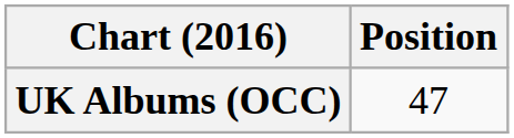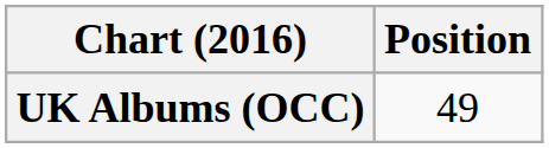UK Albums (OCC) | Position: 47 -> 49
